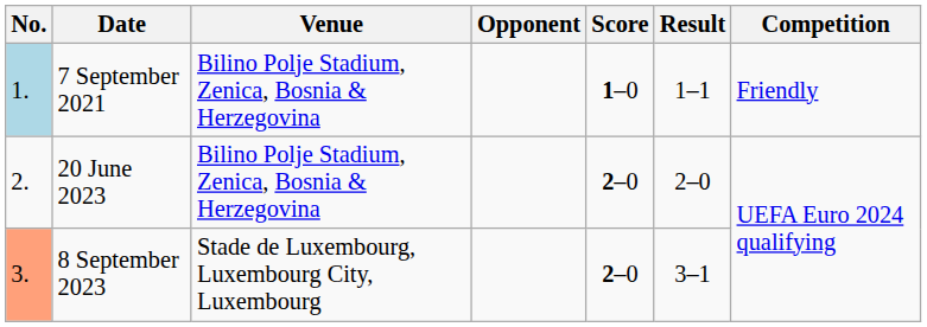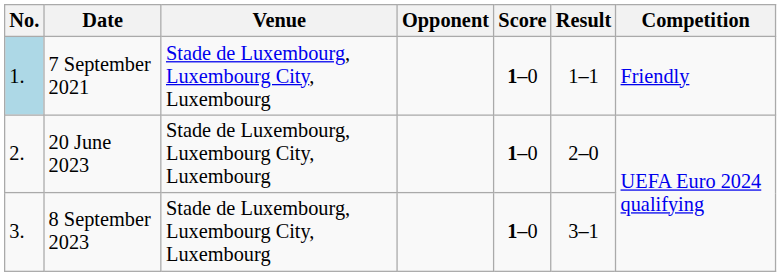7 September 2021 | Venue: Bilino Polje Stadium, Zenica, Bosnia & Herzegovina -> Stade de Luxembourg, Luxembourg City, Luxembourg
20 June 2023 | Venue: Bilino Polje Stadium, Zenica, Bosnia & Herzegovina -> Stade de Luxembourg, Luxembourg City, Luxembourg
20 June 2023 | Score: 2–0 -> 1–0
8 September 2023 | No.: lightsalmon background -> no background
8 September 2023 | Score: 2–0 -> 1–0
